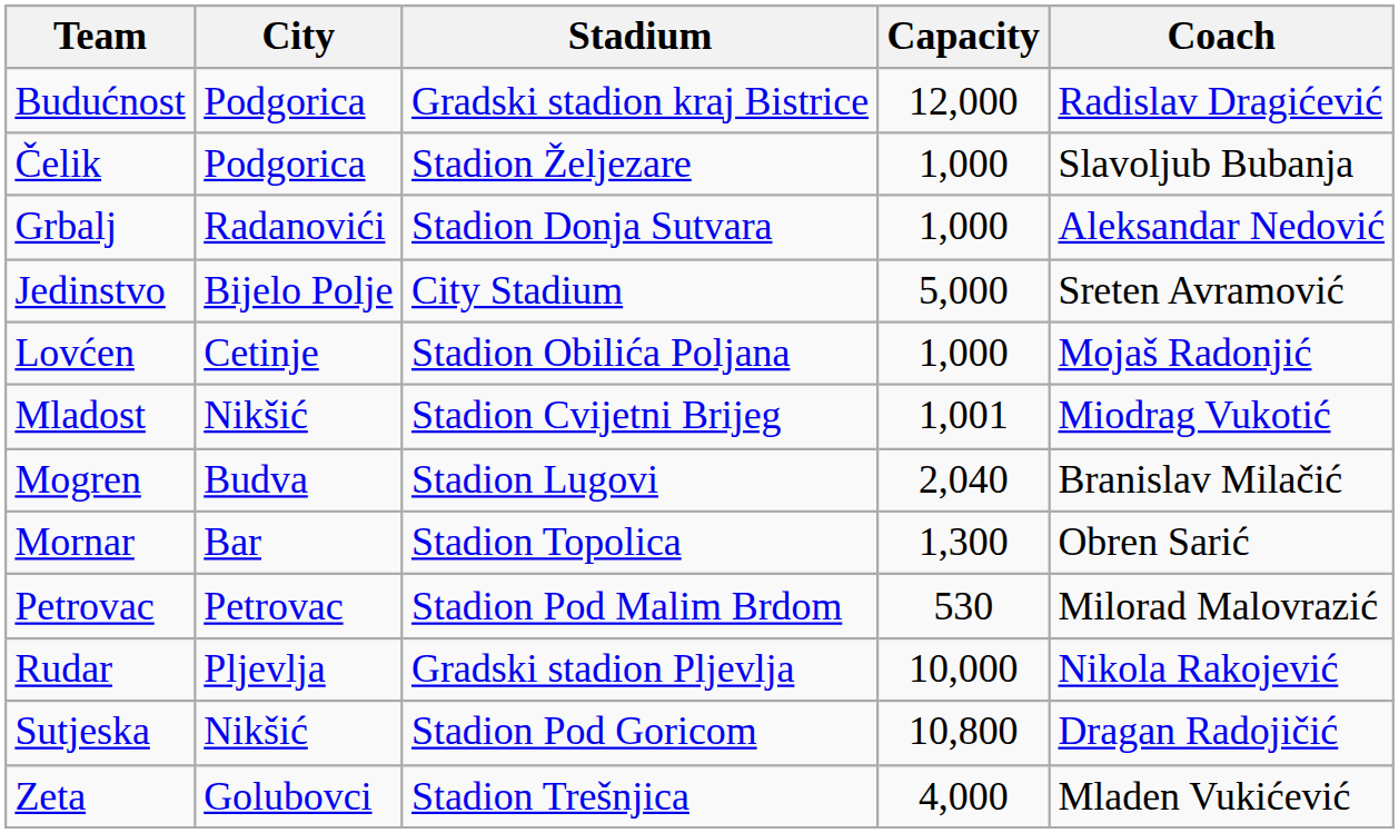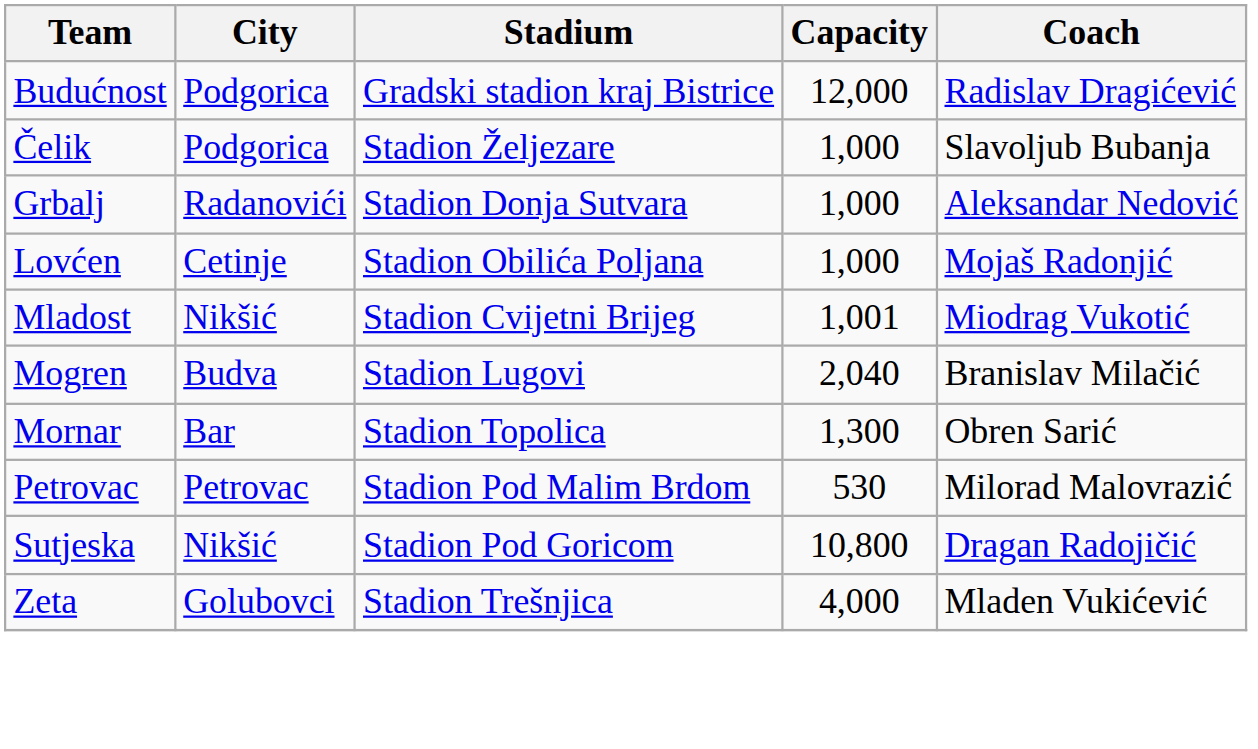- row: Jedinstvo | Bijelo Polje | City Stadium | 5,000 | Sreten Avramović
- row: Rudar | Pljevlja | Gradski stadion Pljevlja | 10,000 | Nikola Rakojević
